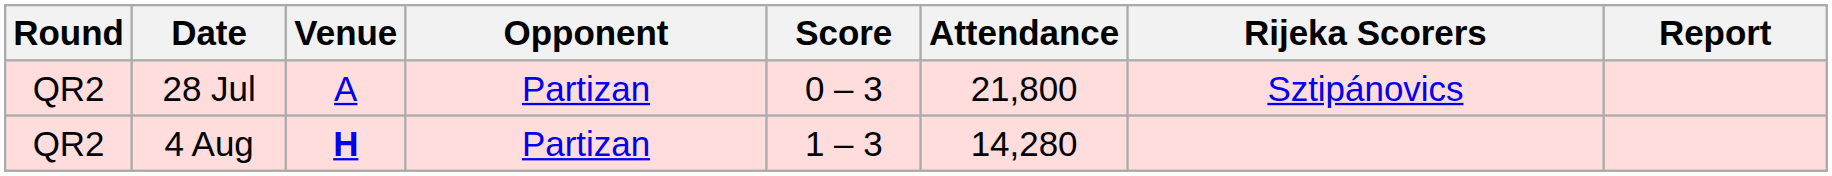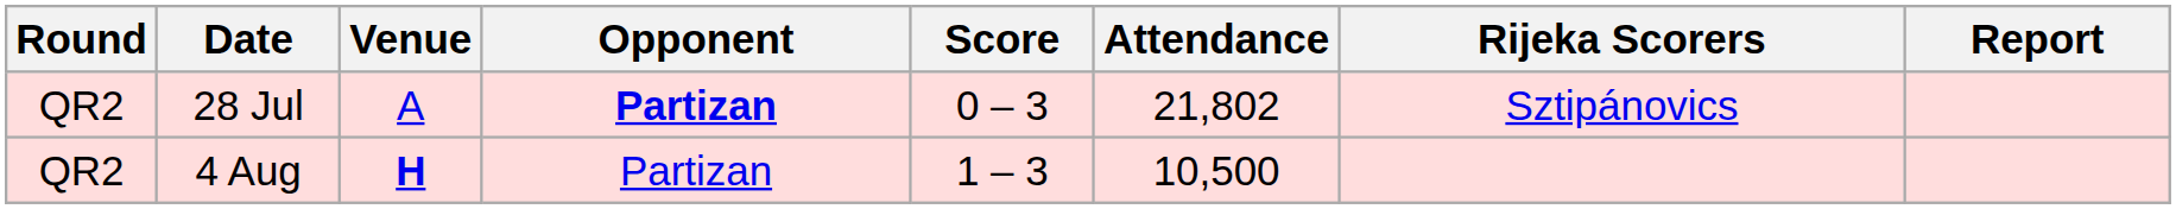28 Jul | Opponent: normal -> bold
28 Jul | Attendance: 21,800 -> 21,802
4 Aug | Attendance: 14,280 -> 10,500
